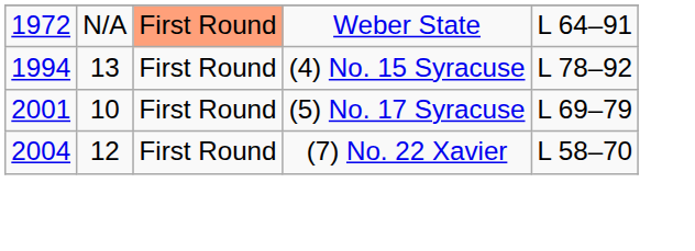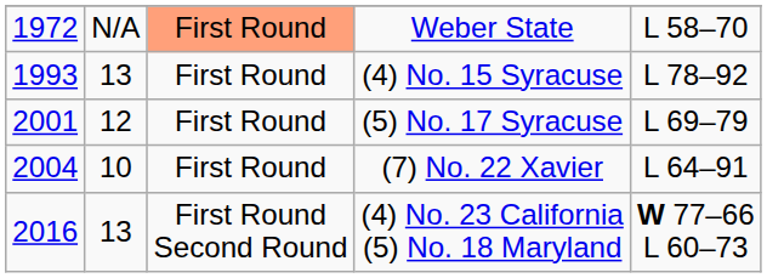Weber State | column 5: L 64–91 -> L 58–70
(4) No. 15 Syracuse | column 1: 1994 -> 1993
(5) No. 17 Syracuse | column 2: 10 -> 12
(7) No. 22 Xavier | column 2: 12 -> 10
(7) No. 22 Xavier | column 5: L 58–70 -> L 64–91
+ row: 2016 | 13 | First Round Second Round | (4) No. 23 California (5) No. 18 Maryland | W 77–66 L 60–73
